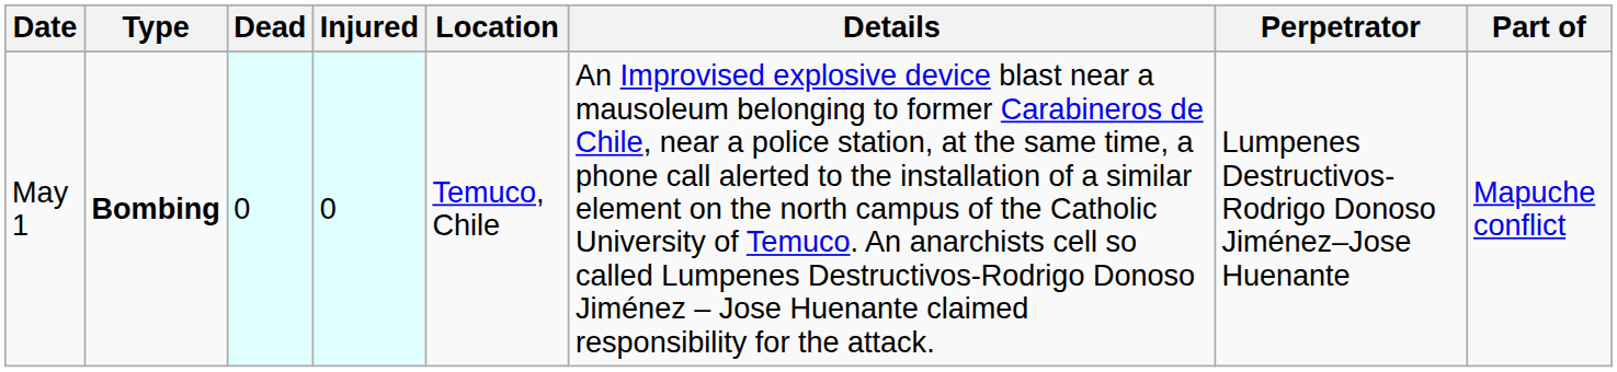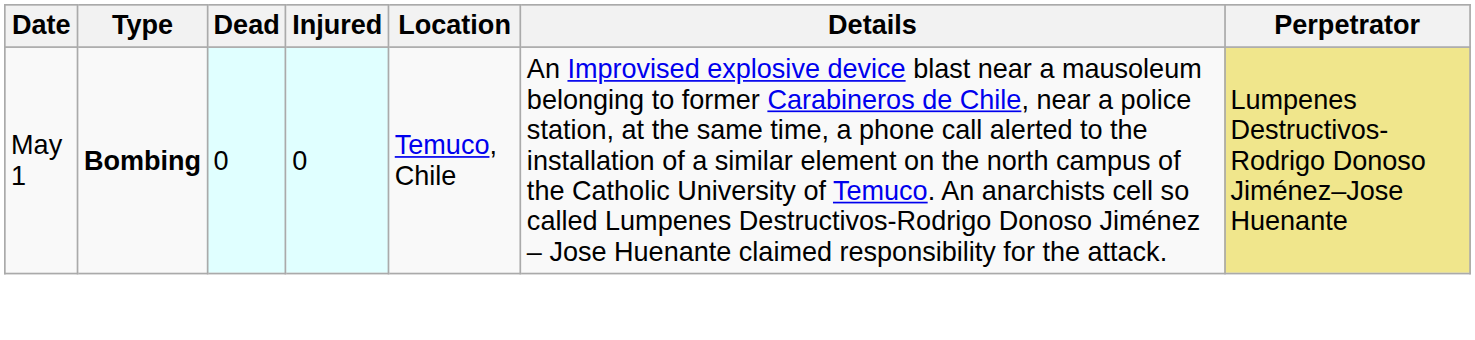- column: Part of | Mapuche conflict
May 1 | Perpetrator: no background -> khaki background
